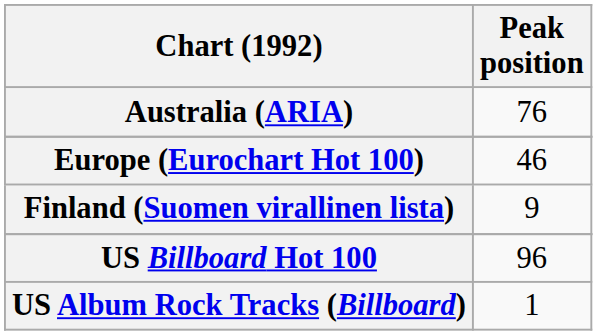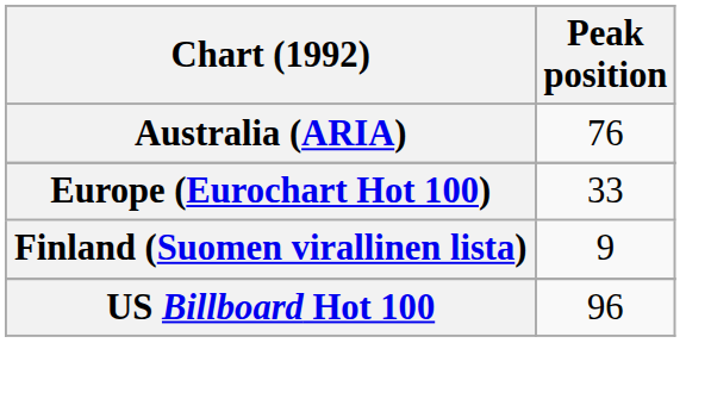Europe (Eurochart Hot 100) | Peak position: 46 -> 33
- row: US Album Rock Tracks (Billboard) | 1
